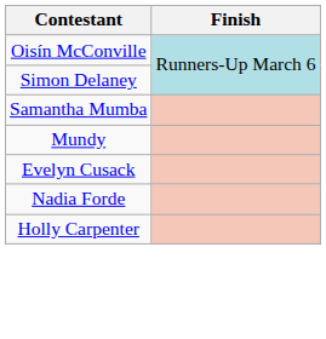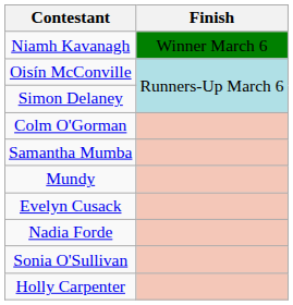+ row: Niamh Kavanagh | Winner March 6
+ row: Colm O'Gorman
+ row: Sonia O'Sullivan
